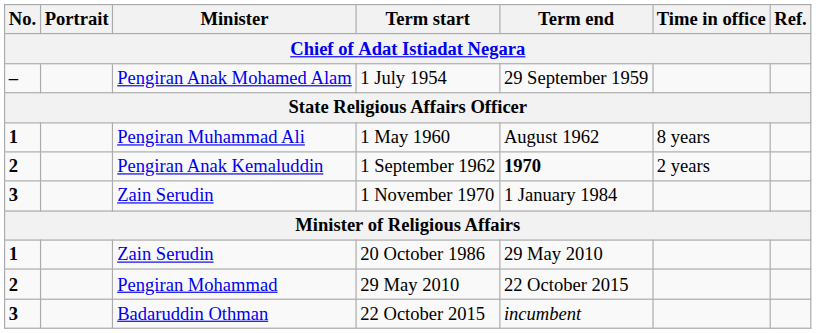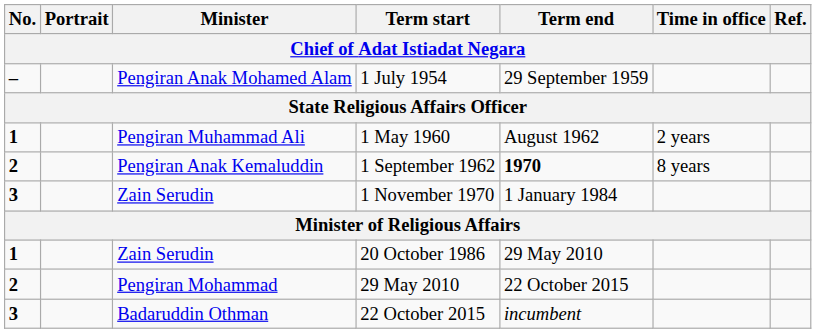1 May 1960 | Time in office: 8 years -> 2 years
1 September 1962 | Time in office: 2 years -> 8 years
